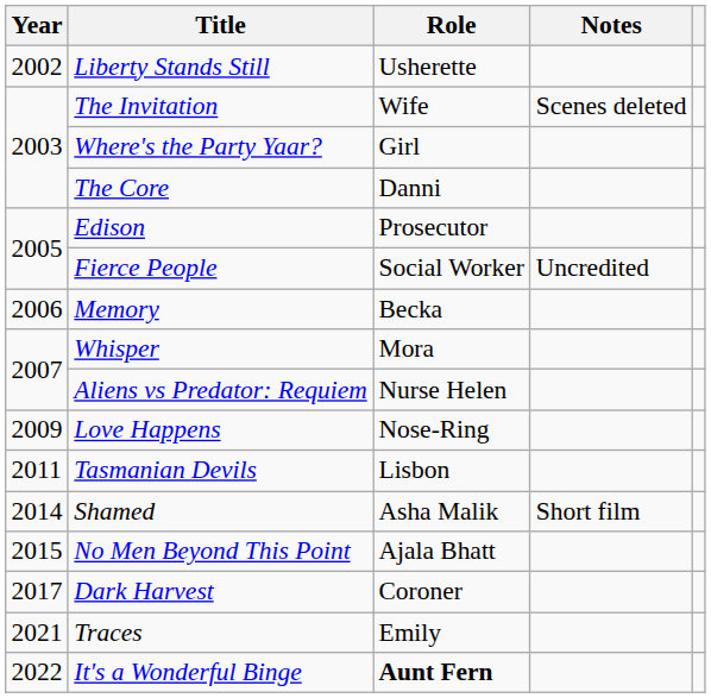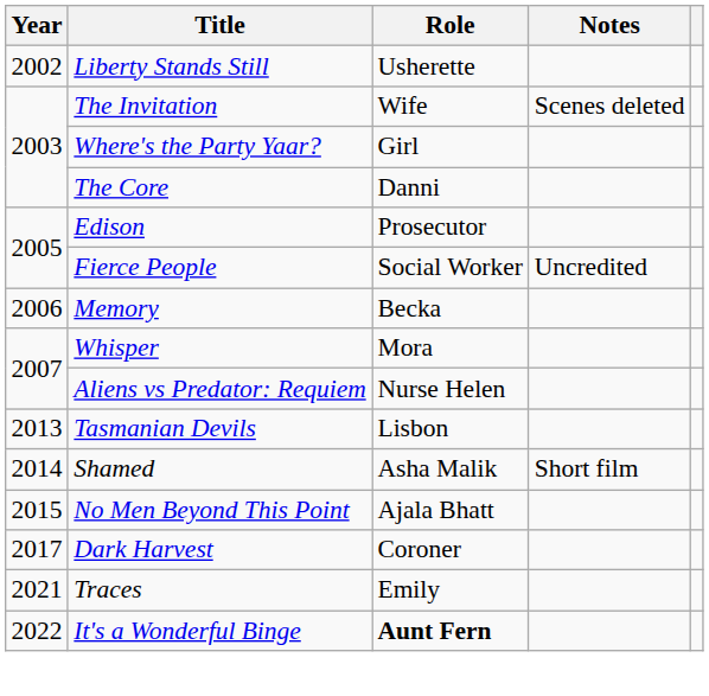- row: 2009 | Love Happens | Nose-Ring
Tasmanian Devils | Year: 2011 -> 2013
